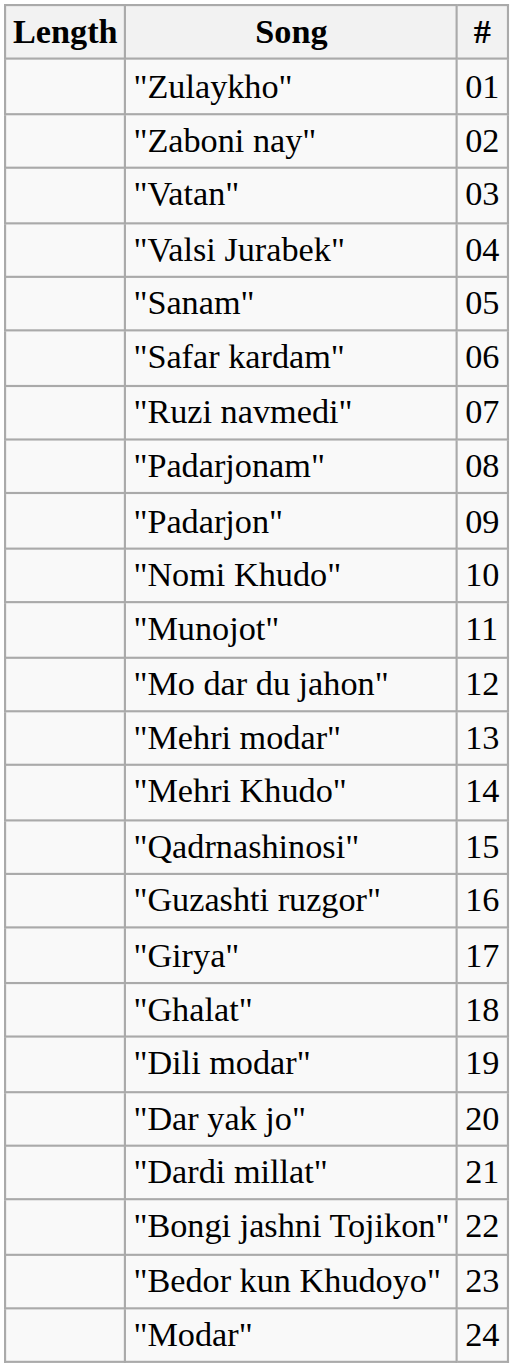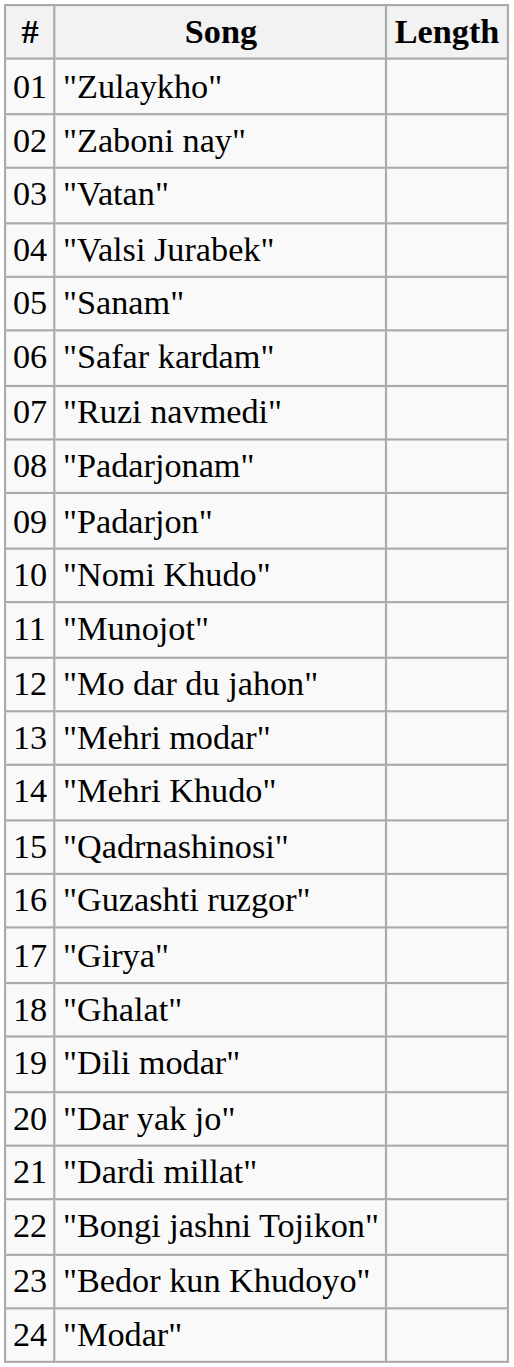columns swapped: # <-> Length
